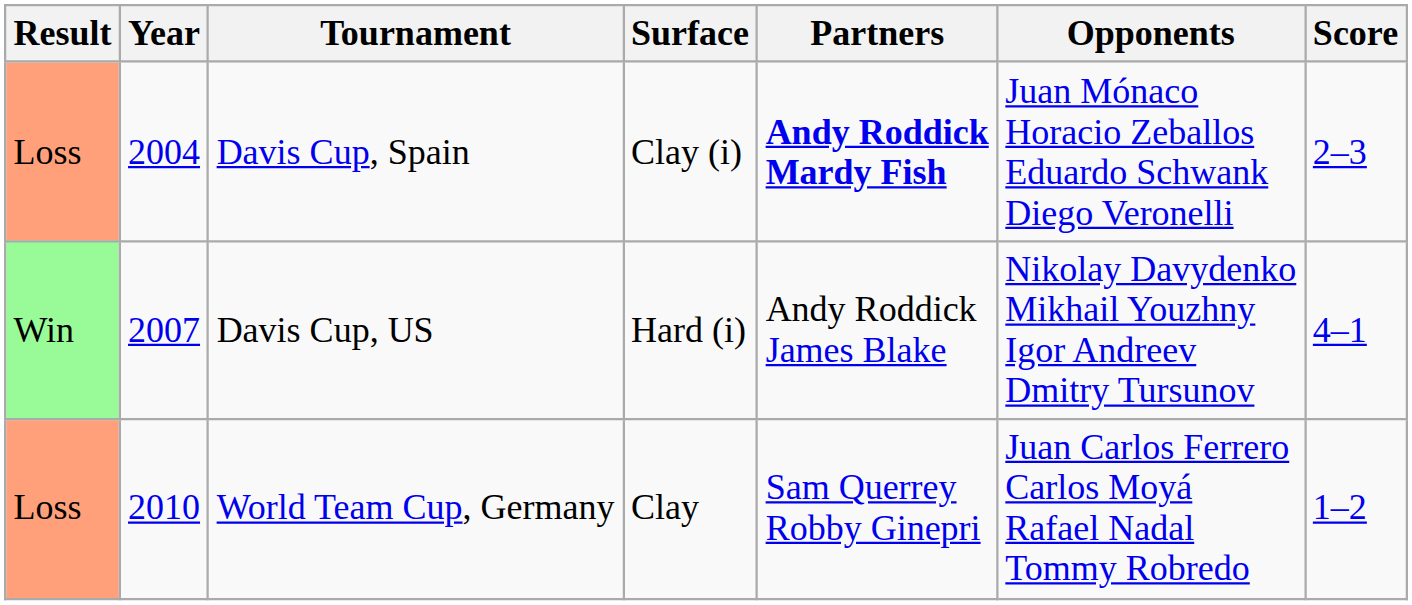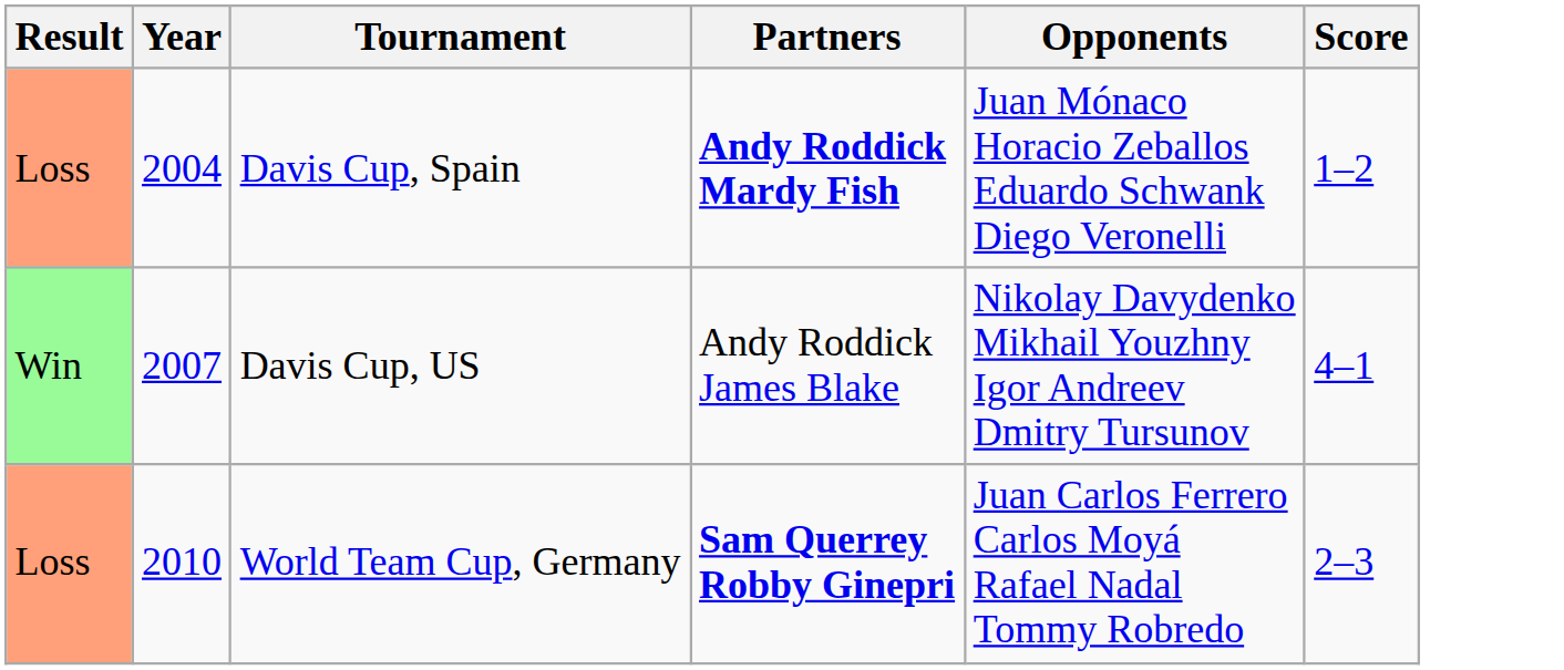- column: Surface | Clay (i) | Hard (i) | Clay
Davis Cup, Spain | Score: 2–3 -> 1–2
World Team Cup, Germany | Partners: normal -> bold
World Team Cup, Germany | Score: 1–2 -> 2–3
